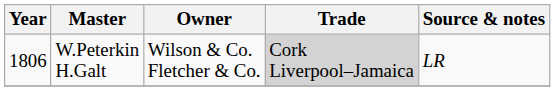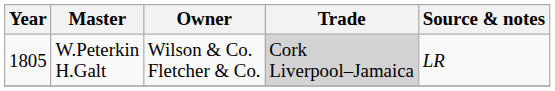W.Peterkin H.Galt | Year: 1806 -> 1805
